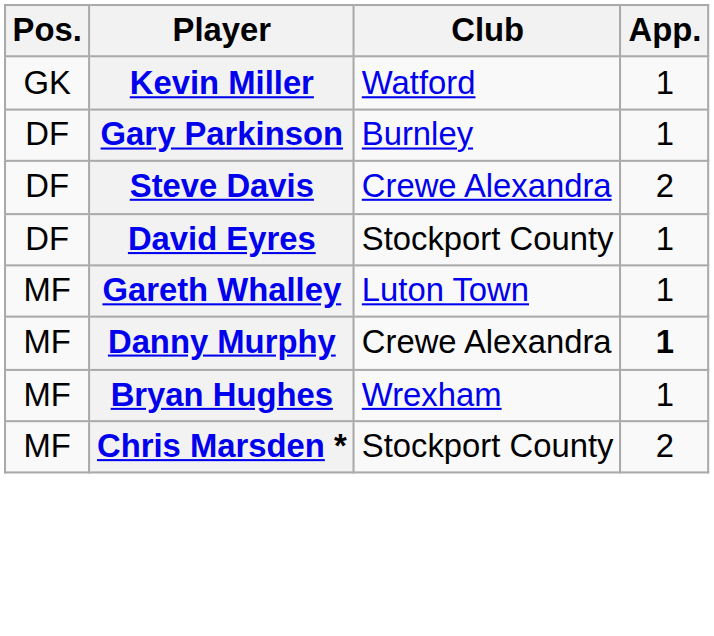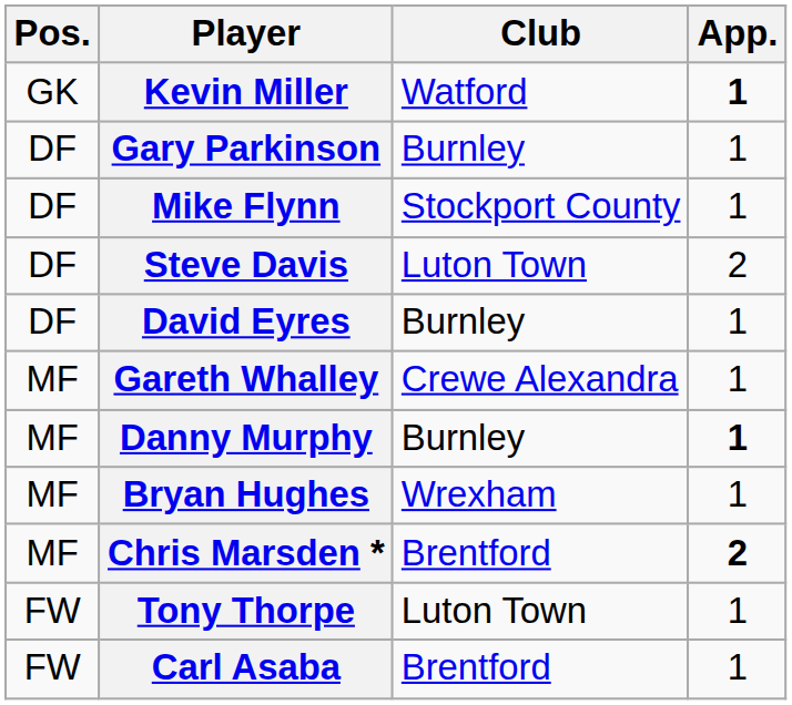Kevin Miller | App.: normal -> bold
+ row: DF | Mike Flynn | Stockport County | 1
Steve Davis | Club: Crewe Alexandra -> Luton Town
David Eyres | Club: Stockport County -> Burnley
Gareth Whalley | Club: Luton Town -> Crewe Alexandra
Danny Murphy | Club: Crewe Alexandra -> Burnley
Chris Marsden * | Club: Stockport County -> Brentford
Chris Marsden * | App.: normal -> bold
+ row: FW | Tony Thorpe | Luton Town | 1
+ row: FW | Carl Asaba | Brentford | 1
